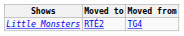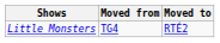columns swapped: Moved from <-> Moved to
